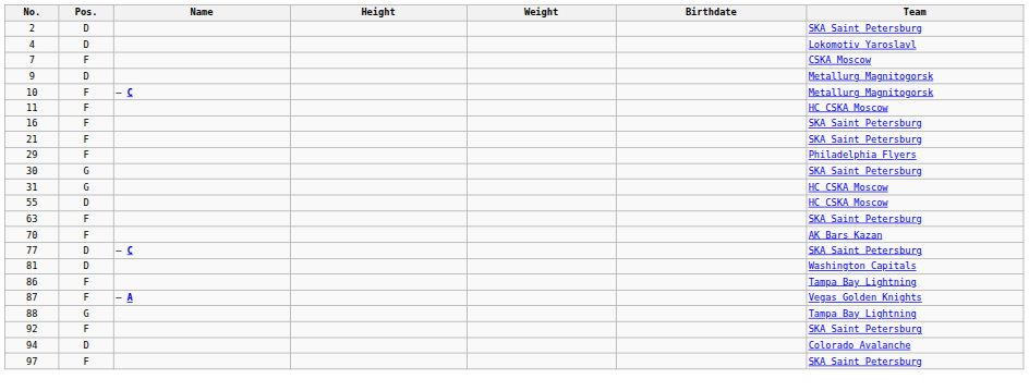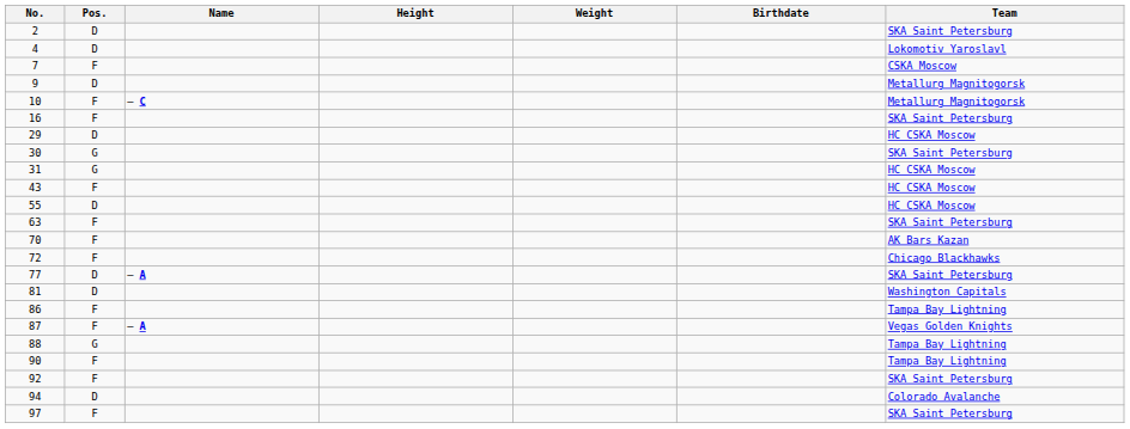- row: 11 | F | HC CSKA Moscow
- row: 21 | F | SKA Saint Petersburg
29 | Pos.: F -> D
29 | Team: Philadelphia Flyers -> HC CSKA Moscow
+ row: 43 | F | HC CSKA Moscow
+ row: 72 | F | Chicago Blackhawks
77 | Name: – C -> – A
+ row: 90 | F | Tampa Bay Lightning
